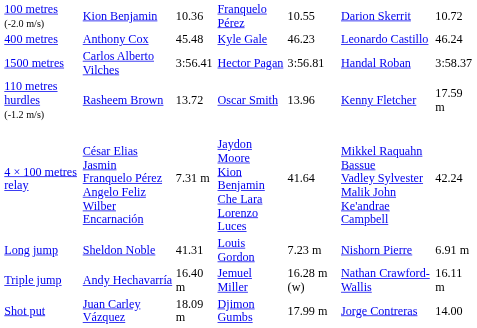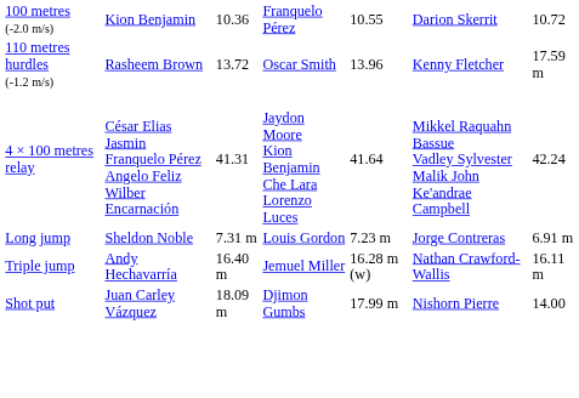- row: 400 metres | Anthony Cox | 45.48 | Kyle Gale | 46.23 | Leonardo Castillo | 46.24
- row: 1500 metres | Carlos Alberto Vilches | 3:56.41 | Hector Pagan | 3:56.81 | Handal Roban | 3:58.37
4 × 100 metres relay | column 3: 7.31 m -> 41.31
Long jump | column 3: 41.31 -> 7.31 m
Long jump | column 6: Nishorn Pierre -> Jorge Contreras
Shot put | column 6: Jorge Contreras -> Nishorn Pierre
